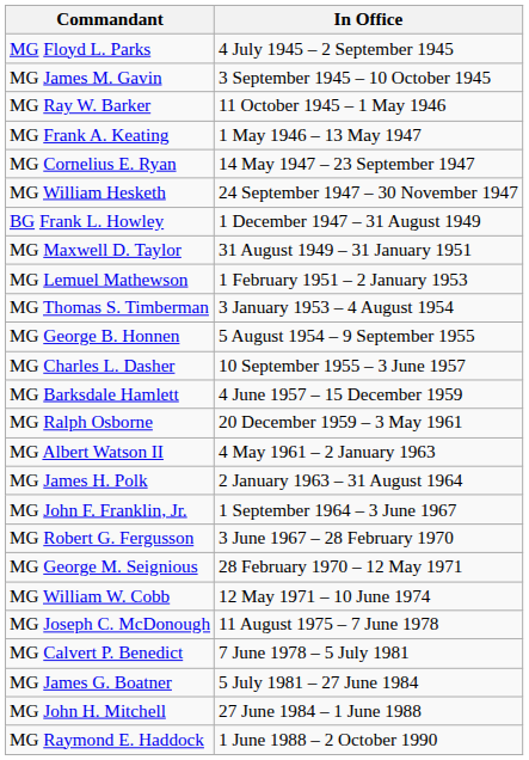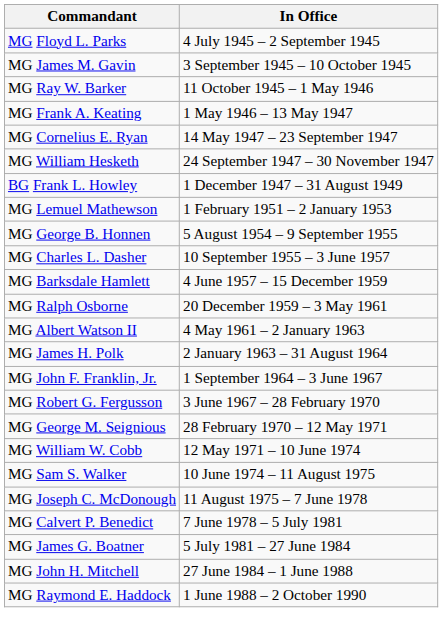- row: MG Maxwell D. Taylor | 31 August 1949 – 31 January 1951
- row: MG Thomas S. Timberman | 3 January 1953 – 4 August 1954
+ row: MG Sam S. Walker | 10 June 1974 – 11 August 1975
